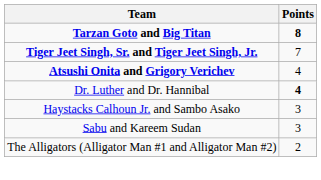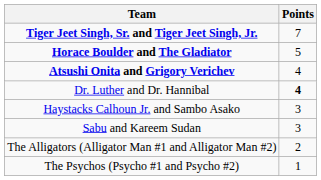- row: Tarzan Goto and Big Titan | 8
+ row: Horace Boulder and The Gladiator | 5
+ row: The Psychos (Psycho #1 and Psycho #2) | 1
